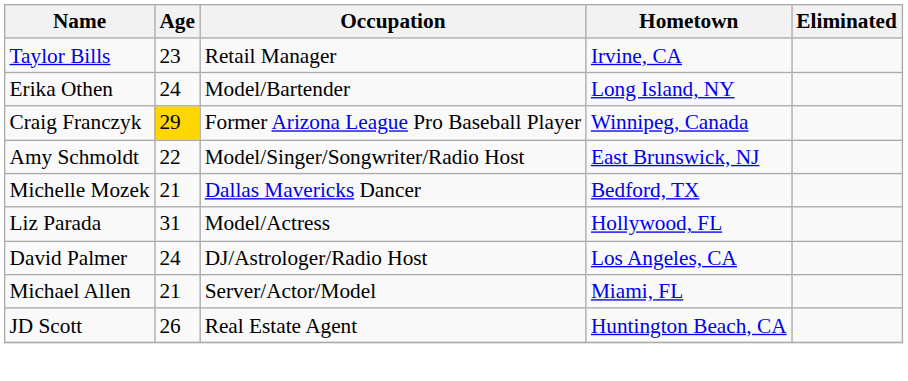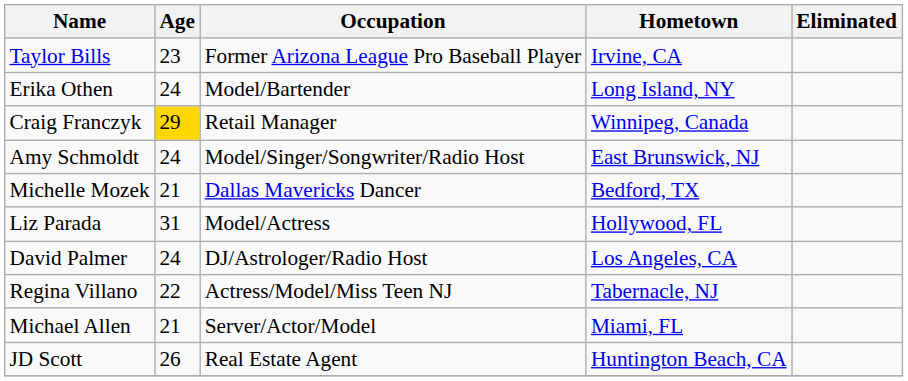Taylor Bills | Occupation: Retail Manager -> Former Arizona League Pro Baseball Player
Craig Franczyk | Occupation: Former Arizona League Pro Baseball Player -> Retail Manager
Amy Schmoldt | Age: 22 -> 24
+ row: Regina Villano | 22 | Actress/Model/Miss Teen NJ | Tabernacle, NJ
